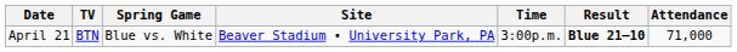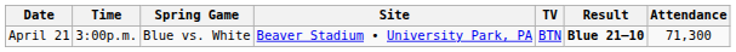columns swapped: Time <-> TV
April 21 | Attendance: 71,000 -> 71,300
